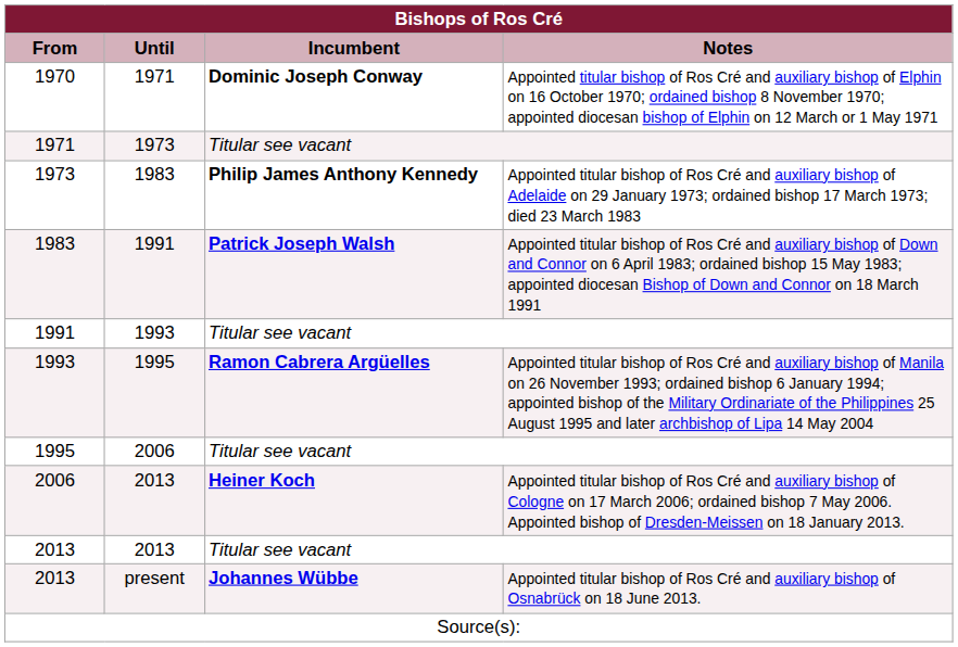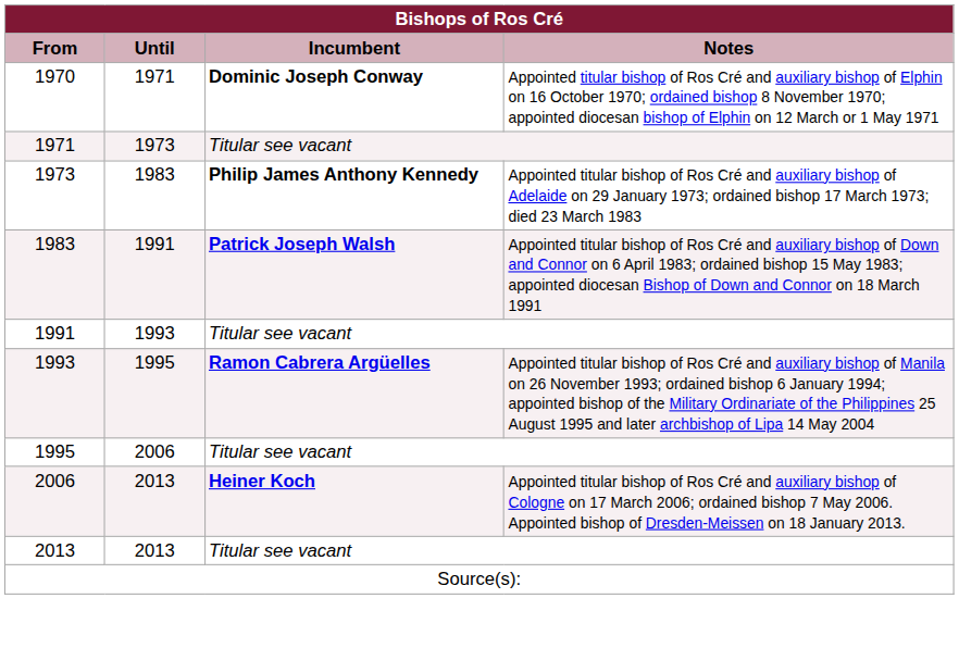- row: 2013 | present | Johannes Wübbe | Appointed titular bishop of Ros Cré and auxiliary bishop of Osnabrück on 18 June 2013.
